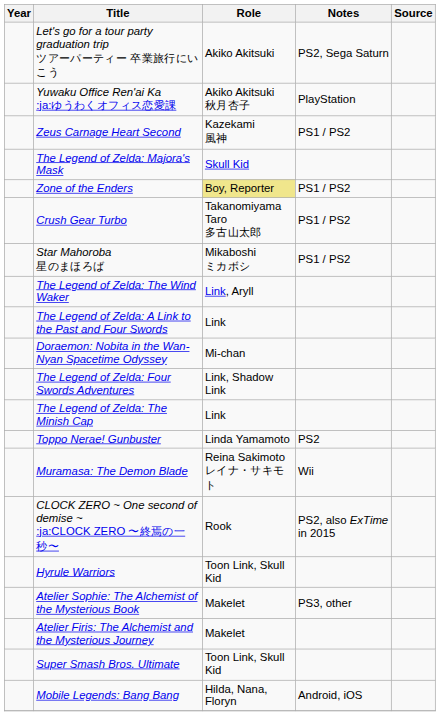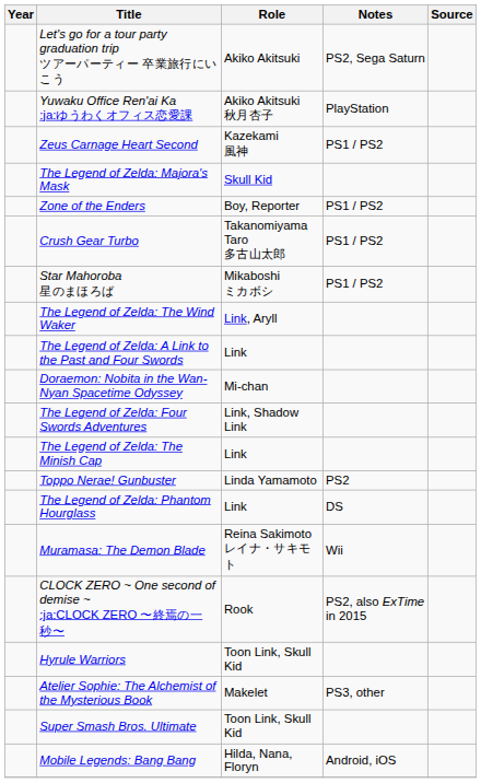Zone of the Enders | Role: khaki background -> no background
+ row: The Legend of Zelda: Phantom Hourglass | Link | DS
- row: Atelier Firis: The Alchemist and the Mysterious Journey | Makelet
